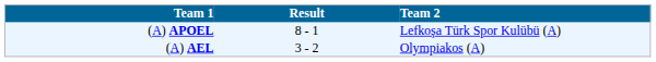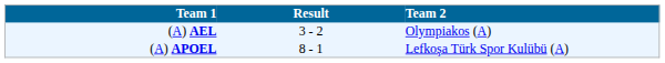rows swapped: (A) AEL <-> (A) APOEL
